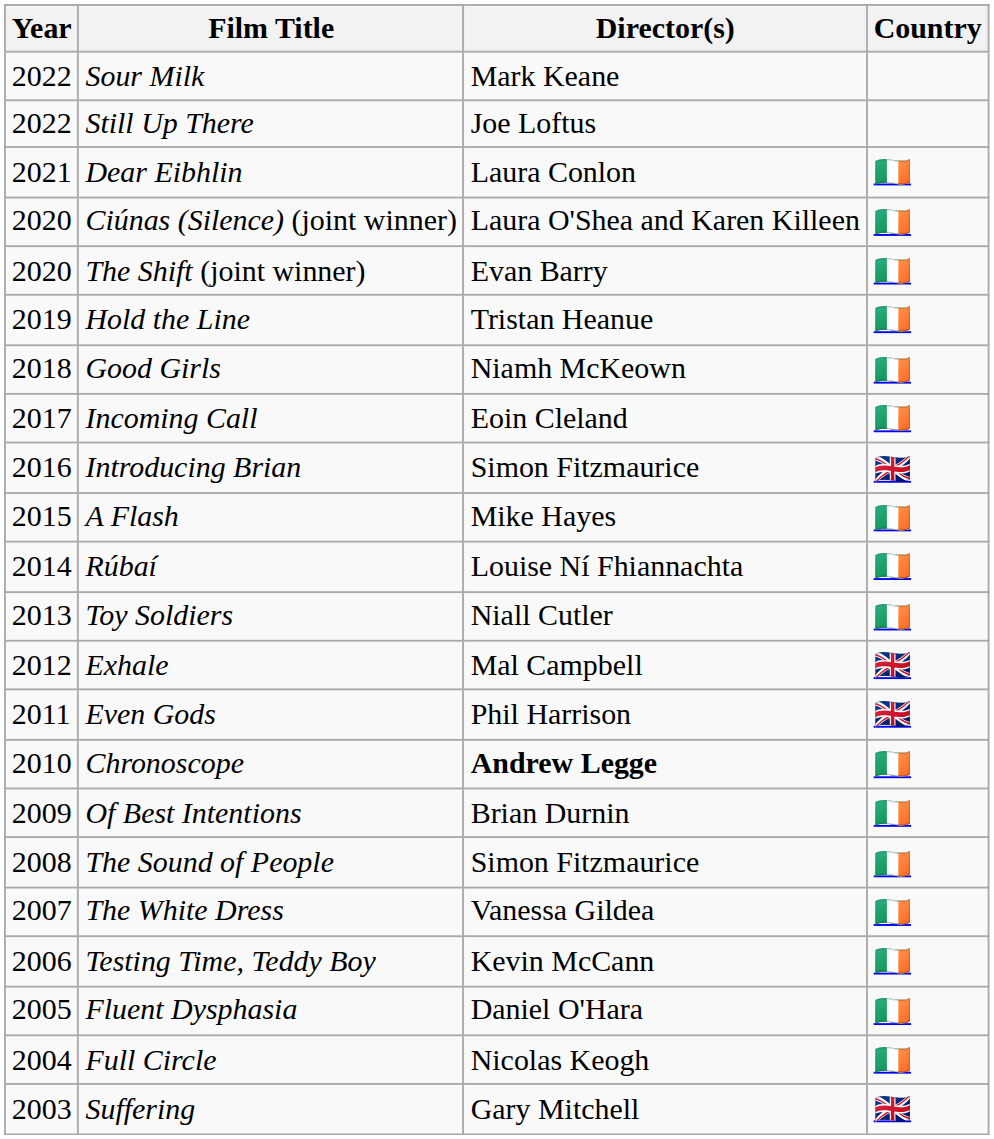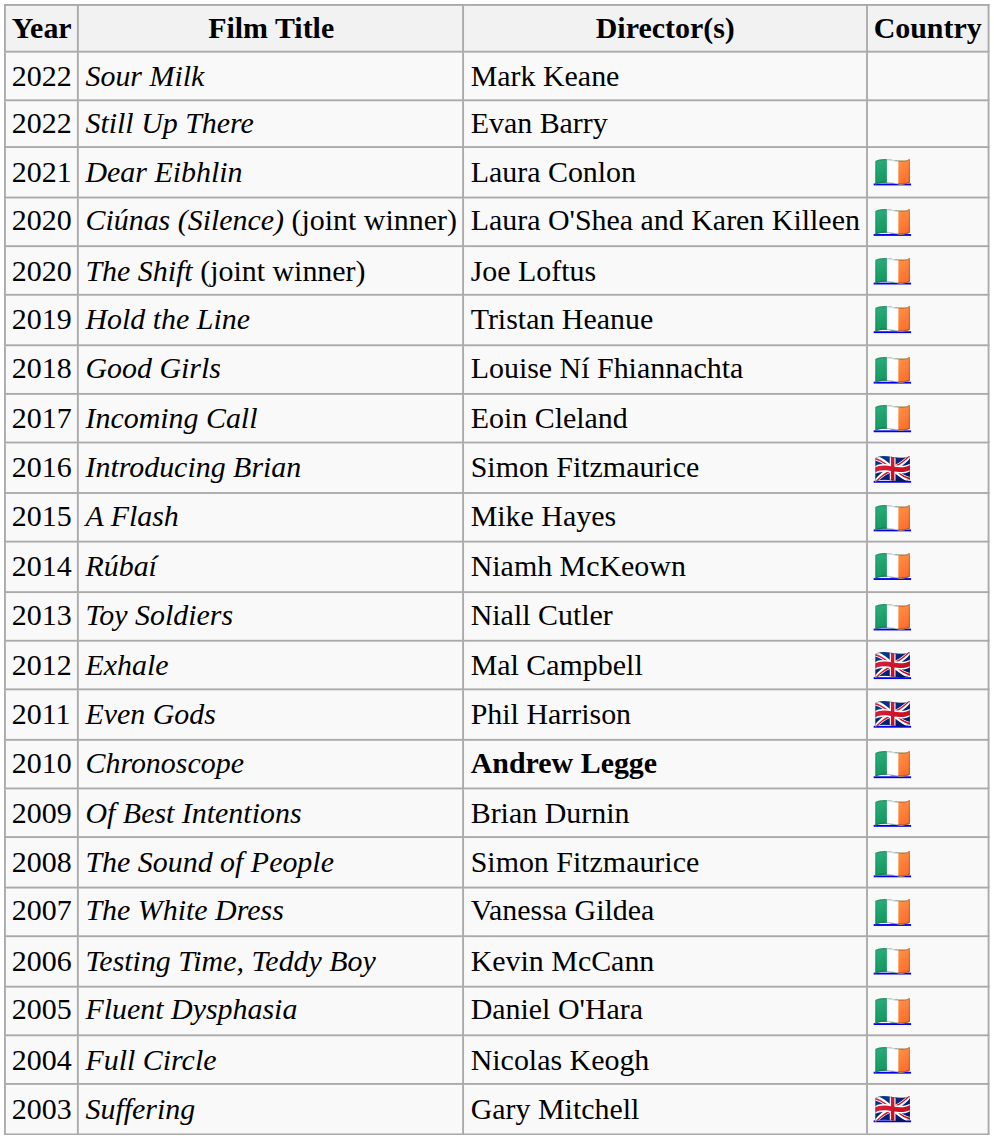Still Up There | Director(s): Joe Loftus -> Evan Barry
The Shift (joint winner) | Director(s): Evan Barry -> Joe Loftus
Good Girls | Director(s): Niamh McKeown -> Louise Ní Fhiannachta
Rúbaí | Director(s): Louise Ní Fhiannachta -> Niamh McKeown
